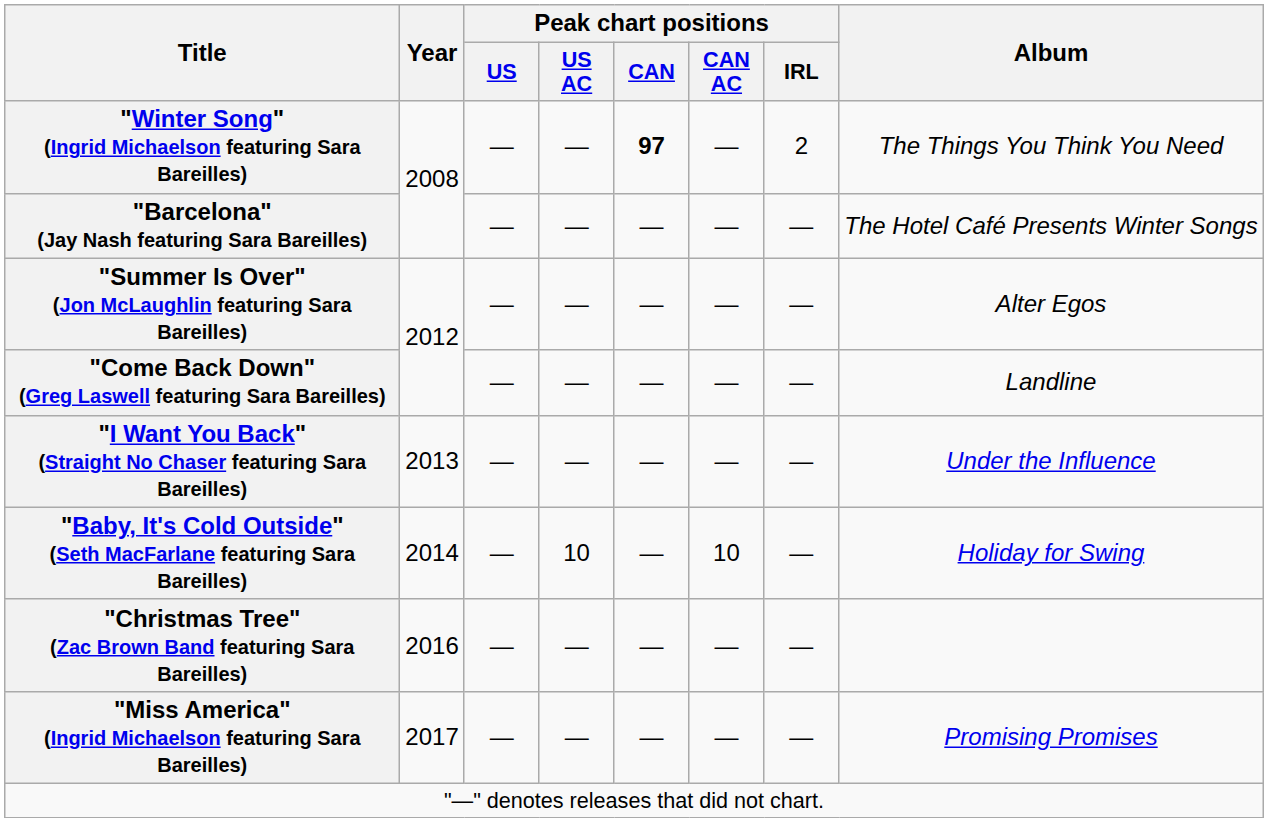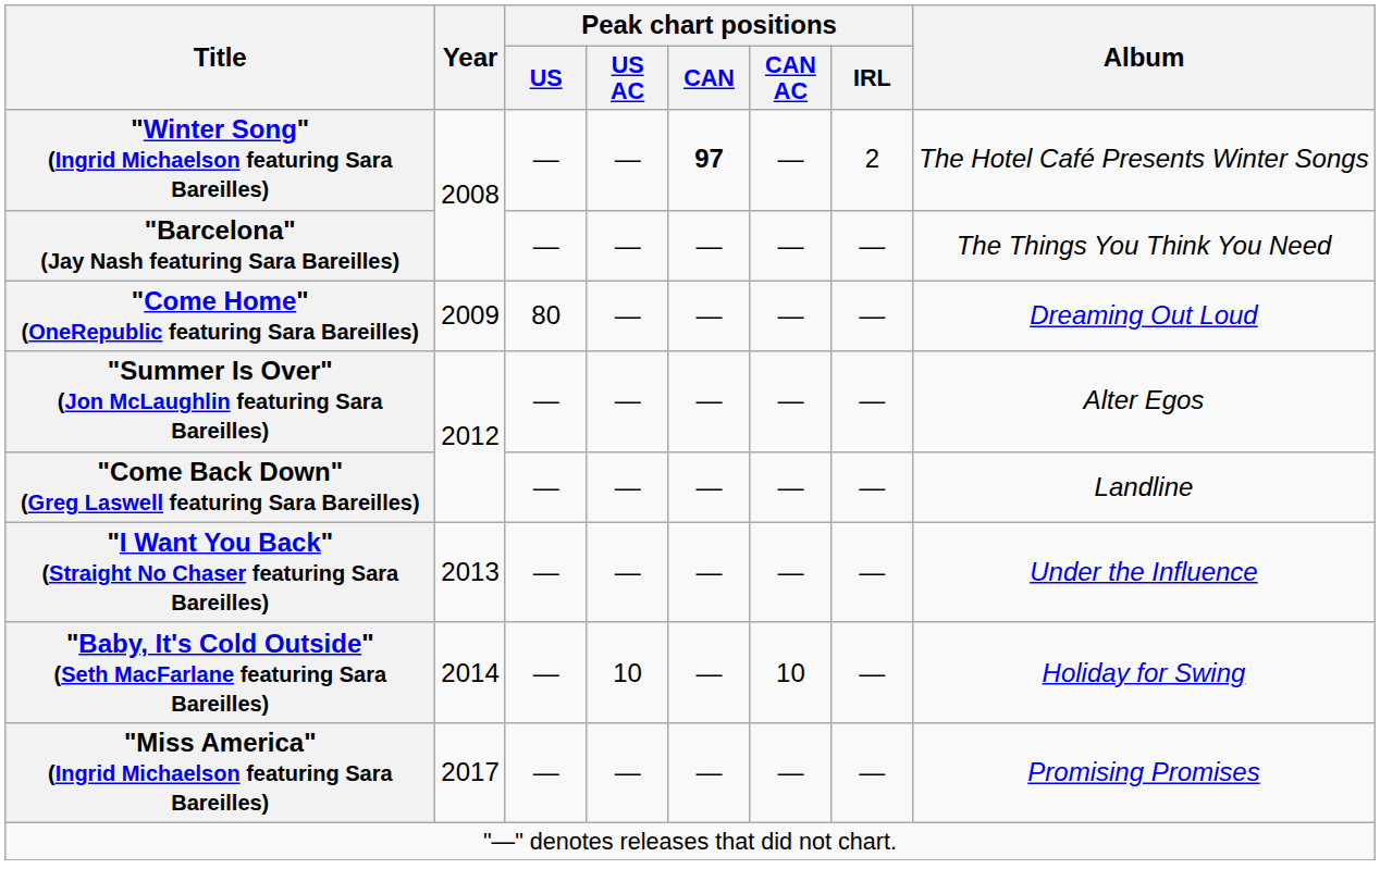"Winter Song" (Ingrid Michaelson featuring Sara Bareilles) | Album: The Things You Think You Need -> The Hotel Café Presents Winter Songs
"Barcelona" (Jay Nash featuring Sara Bareilles) | Album: The Hotel Café Presents Winter Songs -> The Things You Think You Need
+ row: "Come Home" (OneRepublic featuring Sara Bareilles) | 2009 | 80 | — | — | — | — | Dreaming Out Loud
- row: "Christmas Tree" (Zac Brown Band featuring Sara Bareilles) | 2016 | — | — | — | — | —
